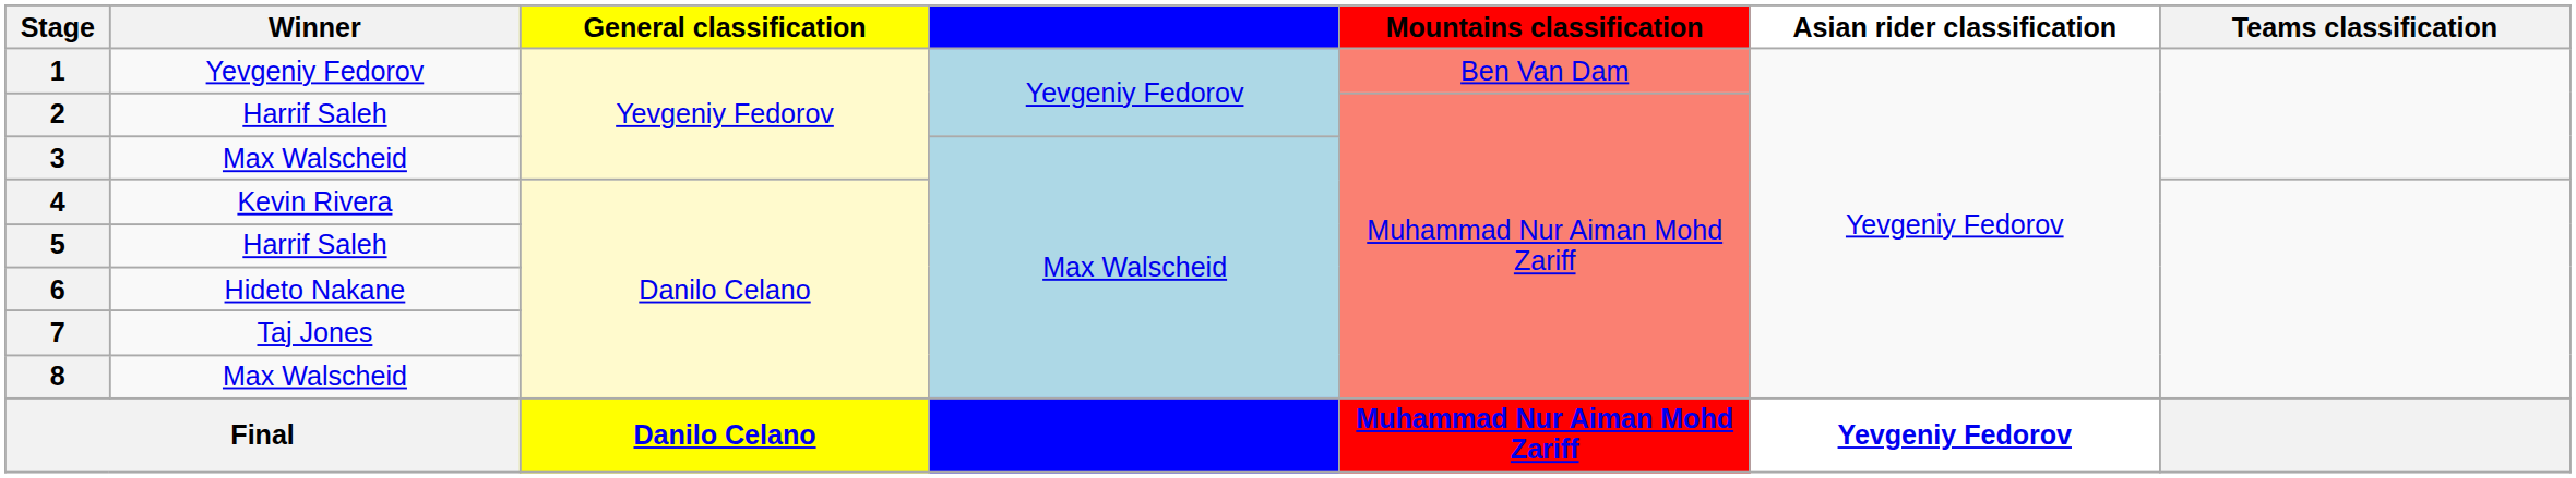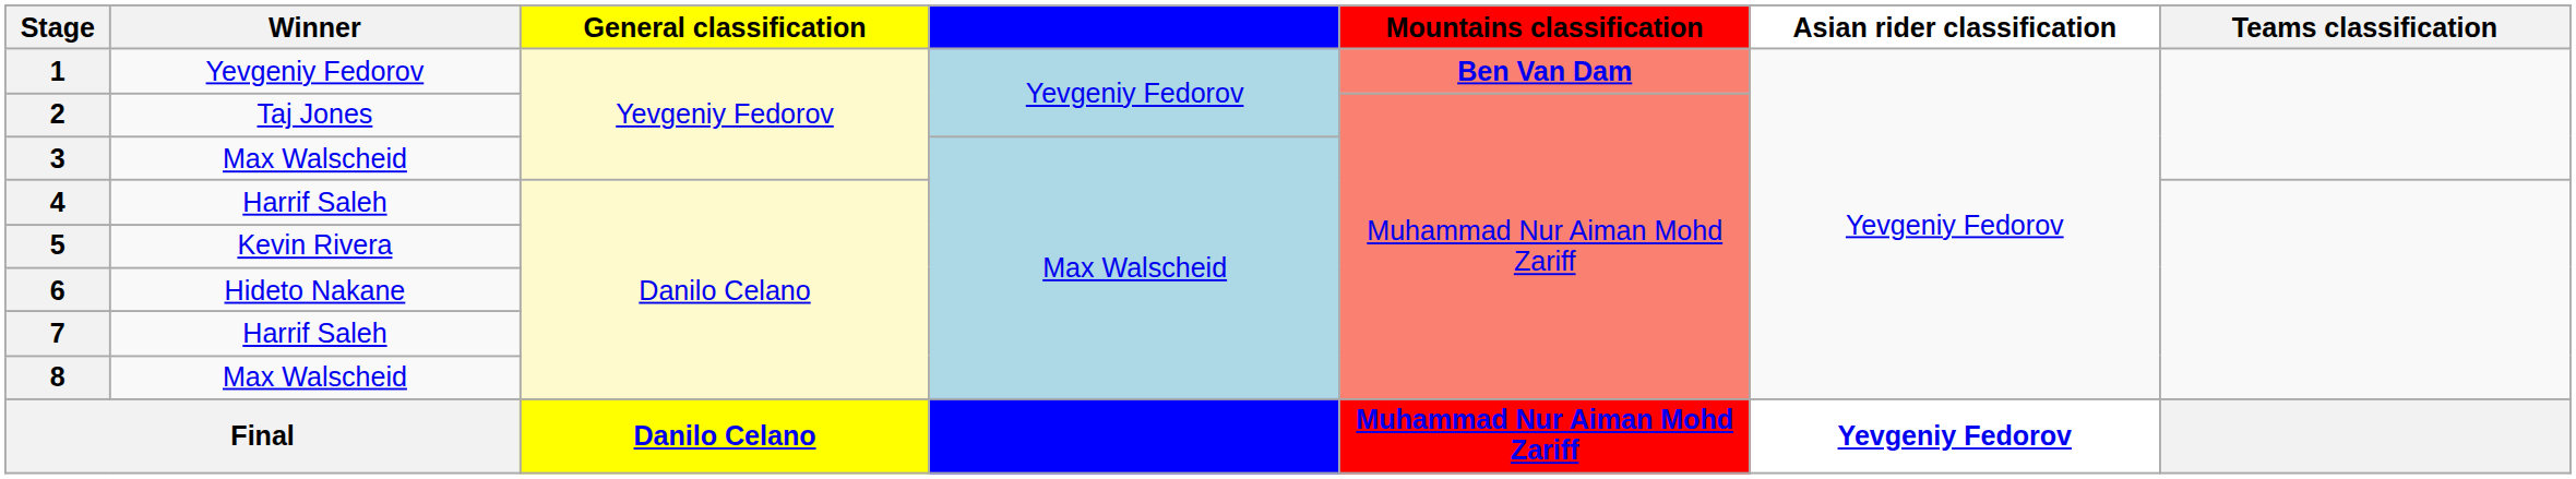1 | Mountains classification: normal -> bold
2 | Winner: Harrif Saleh -> Taj Jones
4 | Winner: Kevin Rivera -> Harrif Saleh
5 | Winner: Harrif Saleh -> Kevin Rivera
7 | Winner: Taj Jones -> Harrif Saleh
